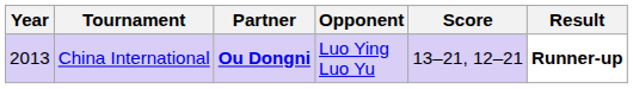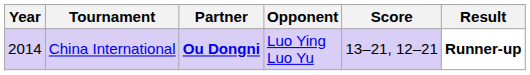China International | Year: 2013 -> 2014
